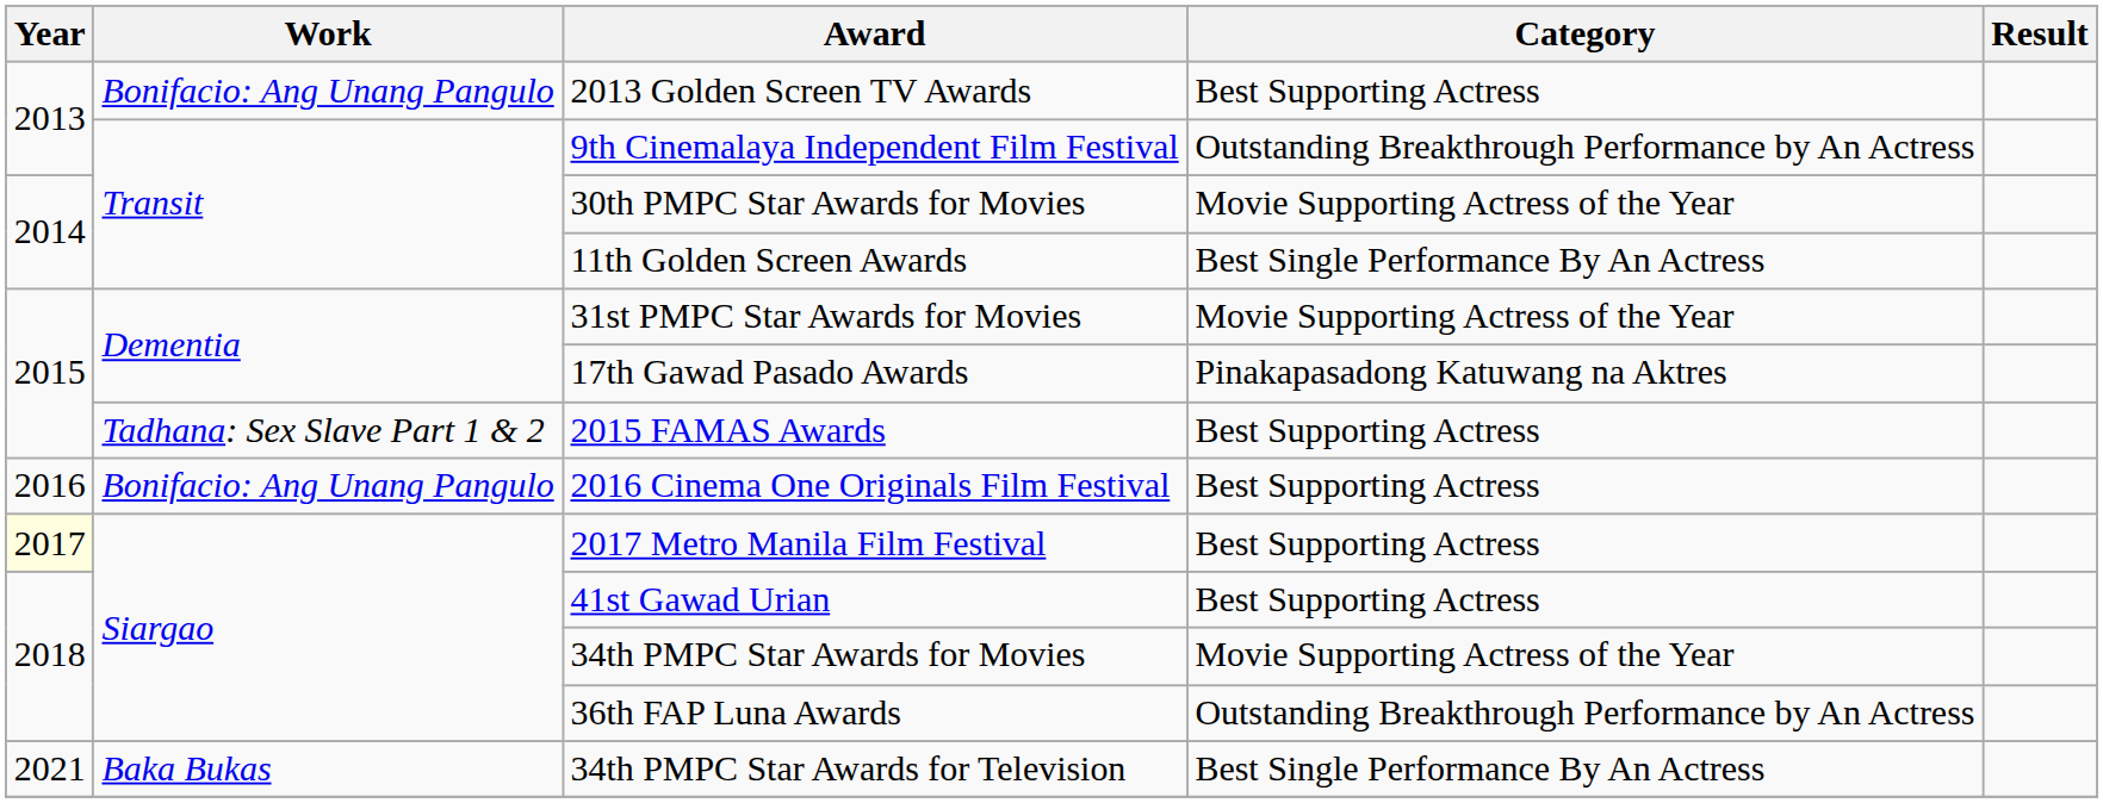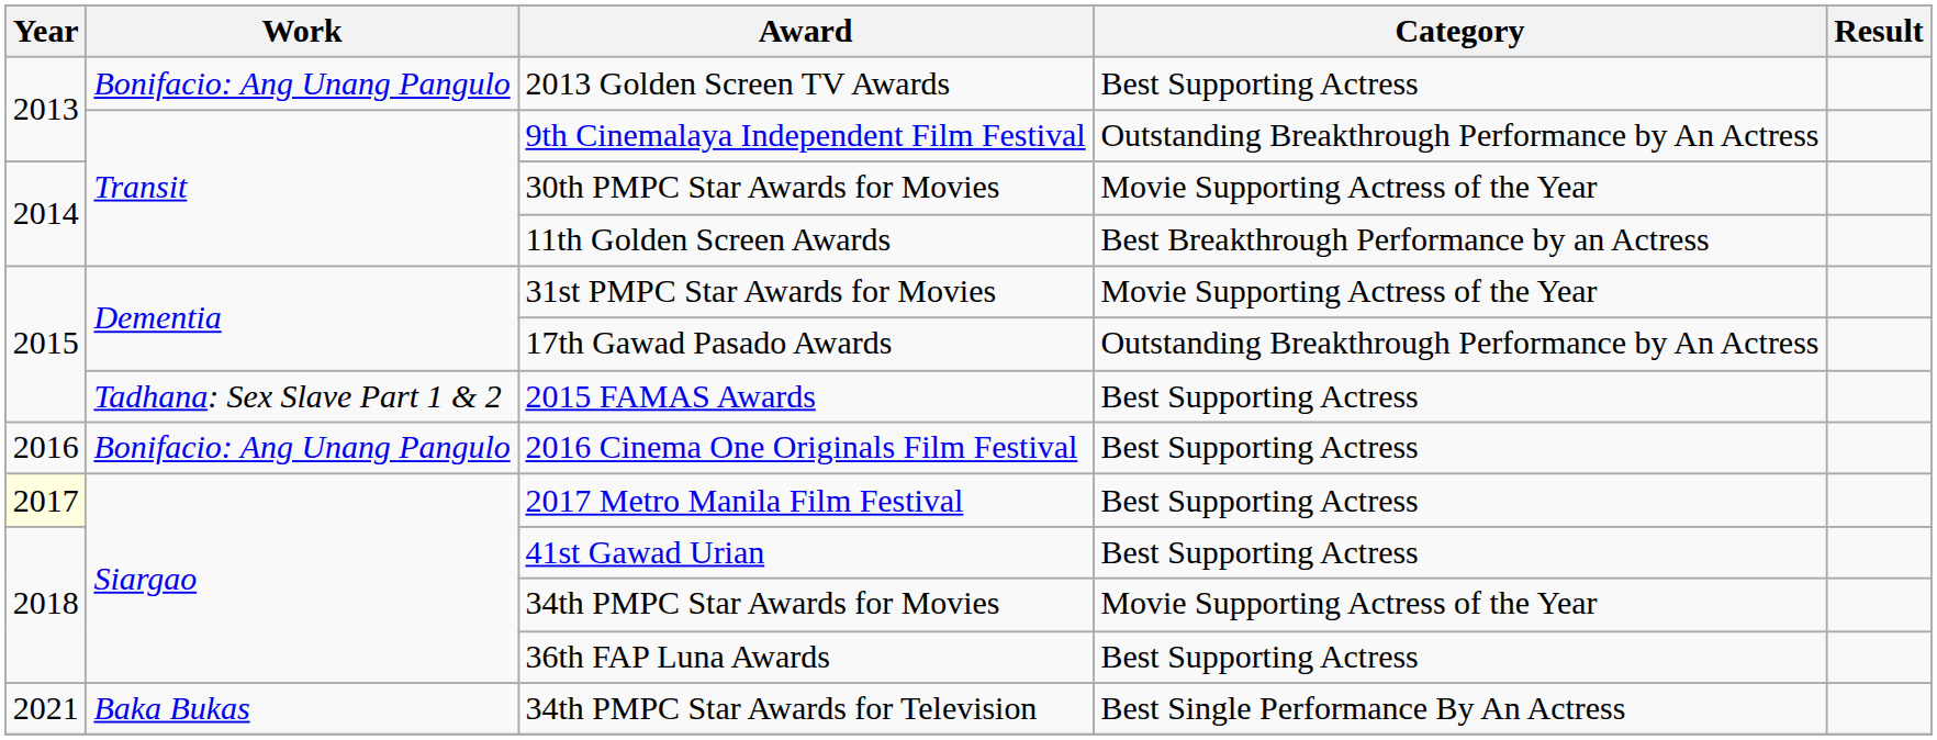11th Golden Screen Awards | Category: Best Single Performance By An Actress -> Best Breakthrough Performance by an Actress
17th Gawad Pasado Awards | Category: Pinakapasadong Katuwang na Aktres -> Outstanding Breakthrough Performance by An Actress
36th FAP Luna Awards | Category: Outstanding Breakthrough Performance by An Actress -> Best Supporting Actress
